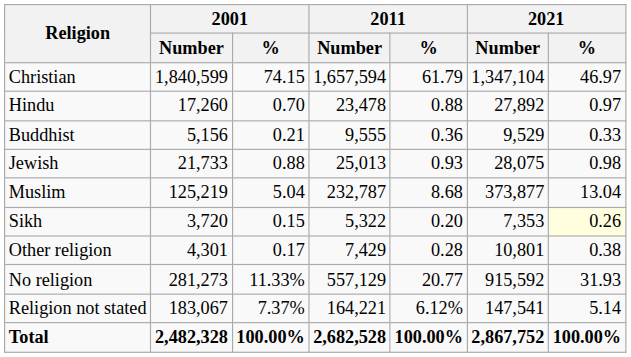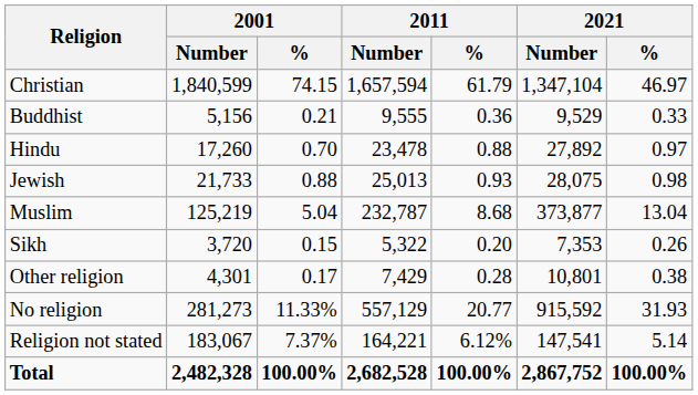rows swapped: Buddhist <-> Hindu
Sikh | 2021 / %: lightyellow background -> no background
